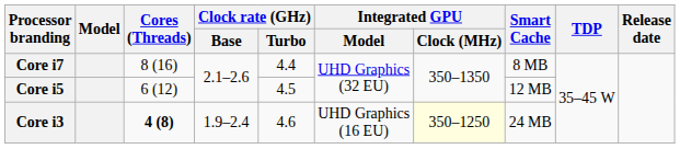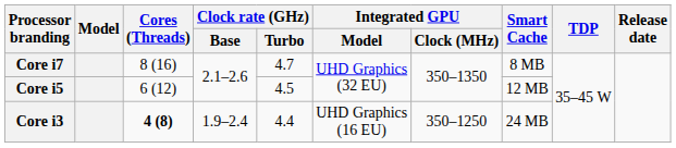Core i7 | Clock rate (GHz) / Turbo: 4.4 -> 4.7
Core i3 | Clock rate (GHz) / Turbo: 4.6 -> 4.4
Core i3 | Integrated GPU / Clock (MHz): lightyellow background -> no background
